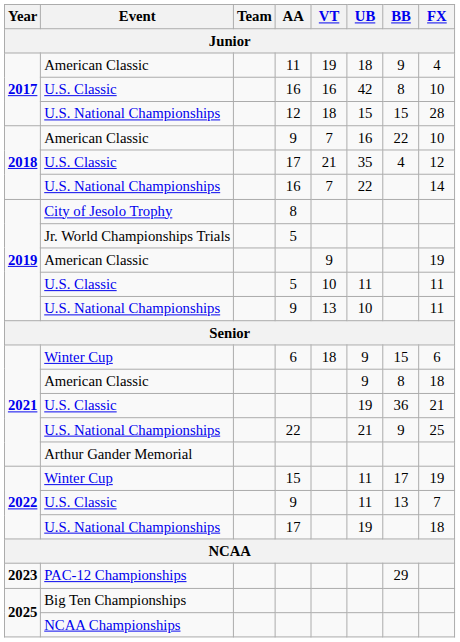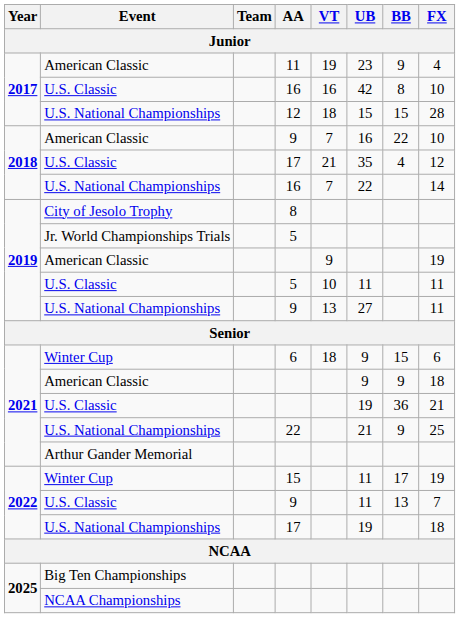2017 / American Classic | UB: 18 -> 23
2019 / U.S. National Championships | UB: 10 -> 27
2021 / American Classic | BB: 8 -> 9
- row: 2023 | PAC-12 Championships | 29
